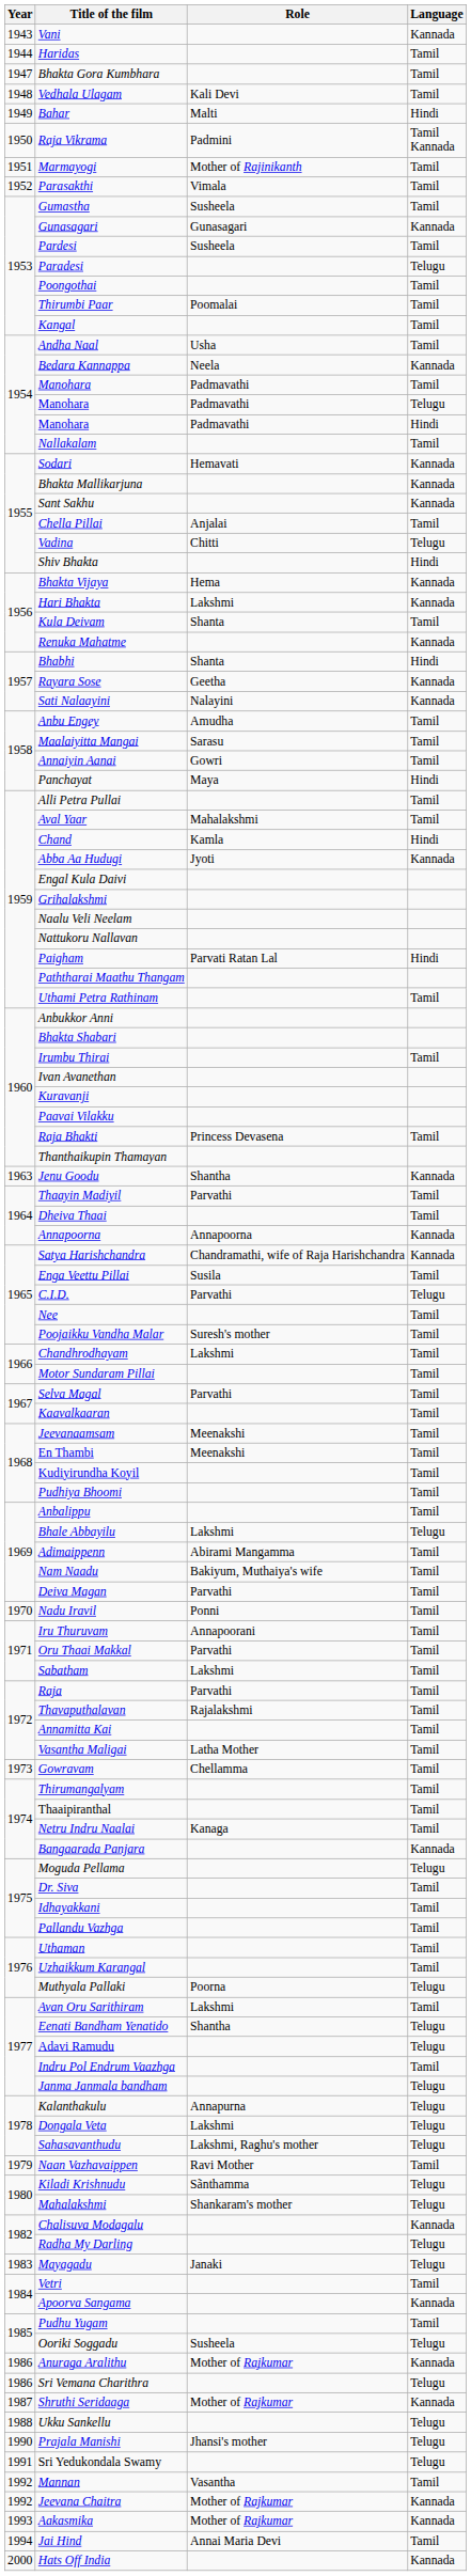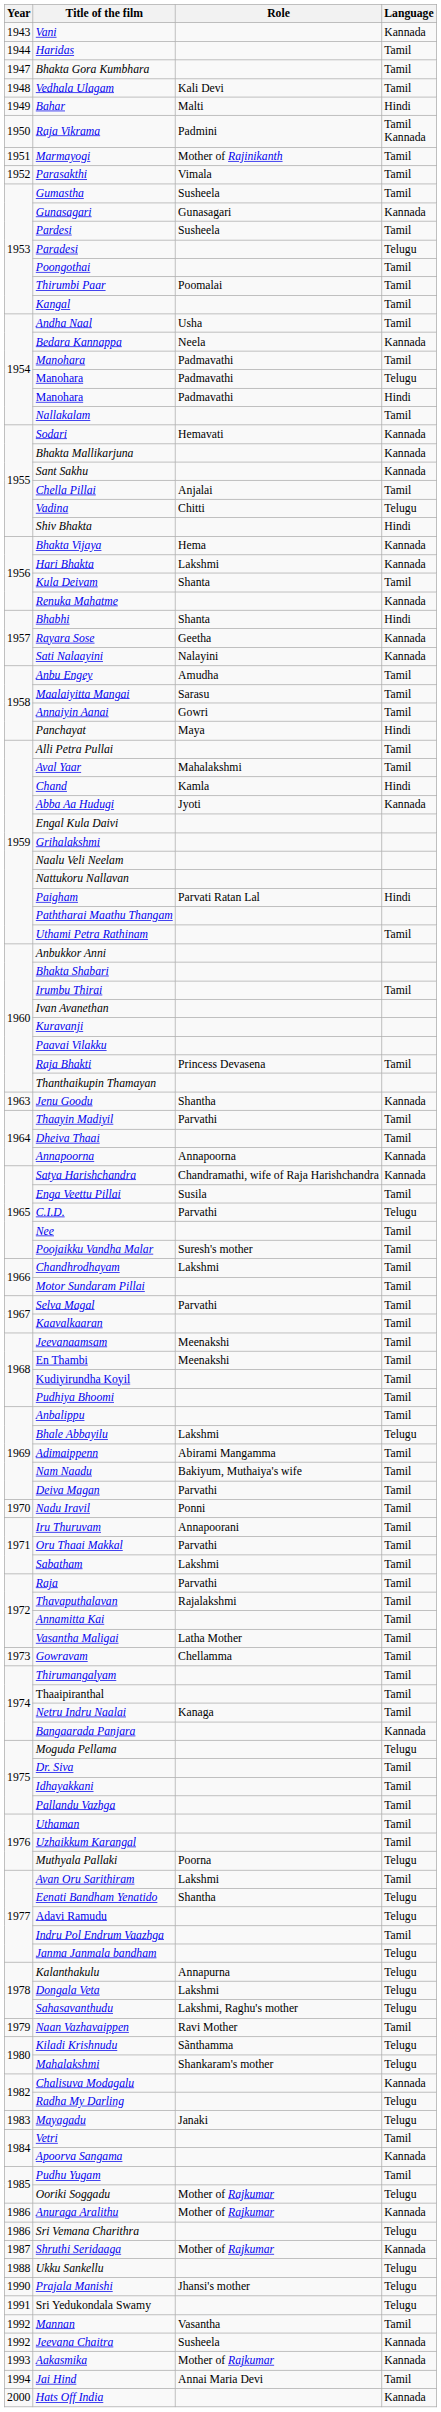Ooriki Soggadu | Role: Susheela -> Mother of Rajkumar
Jeevana Chaitra | Role: Mother of Rajkumar -> Susheela
